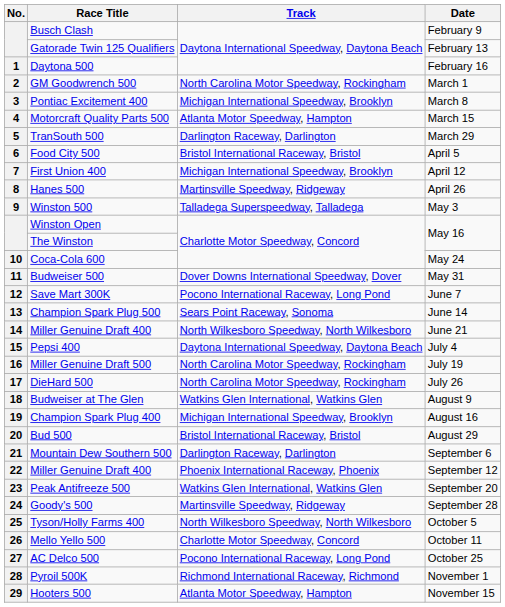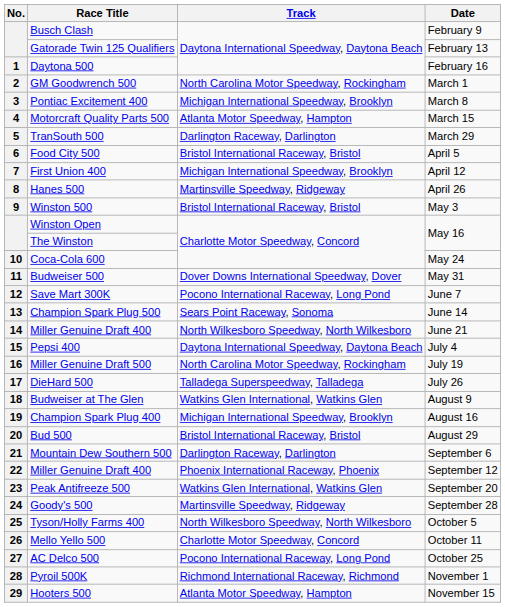Winston 500 | Track: Talladega Superspeedway, Talladega -> Bristol International Raceway, Bristol
DieHard 500 | Track: North Carolina Motor Speedway, Rockingham -> Talladega Superspeedway, Talladega
